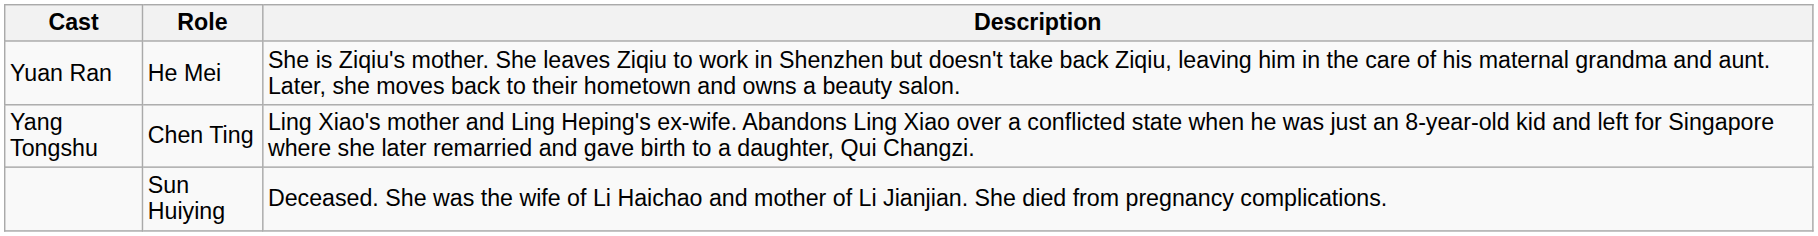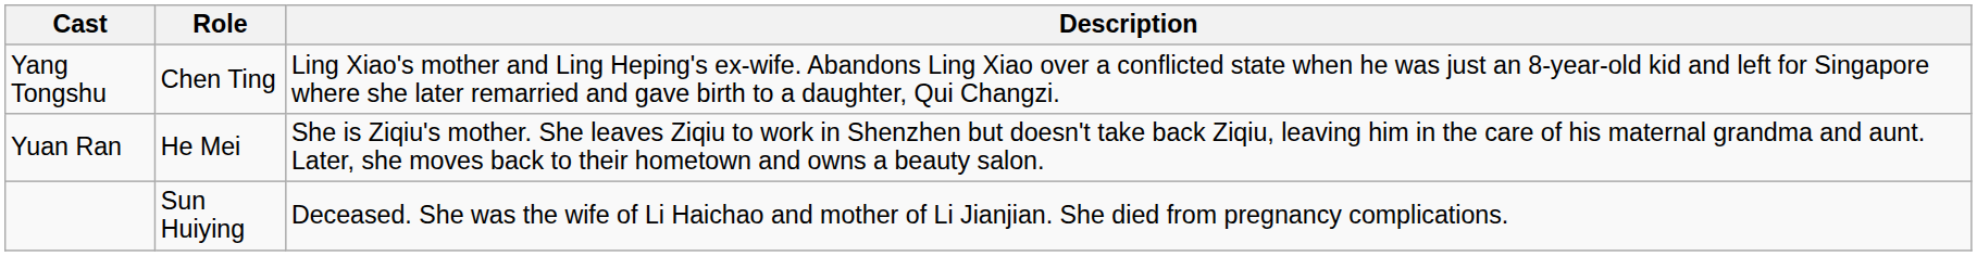rows swapped: Yang Tongshu <-> Yuan Ran
